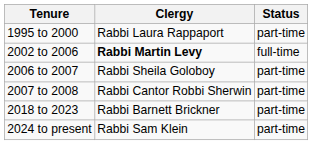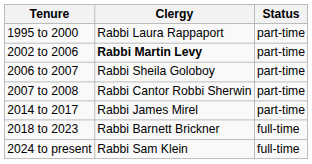2002 to 2006 | Status: full-time -> part-time
+ row: 2014 to 2017 | Rabbi James Mirel | part-time
2018 to 2023 | Status: part-time -> full-time
2024 to present | Status: part-time -> full-time
